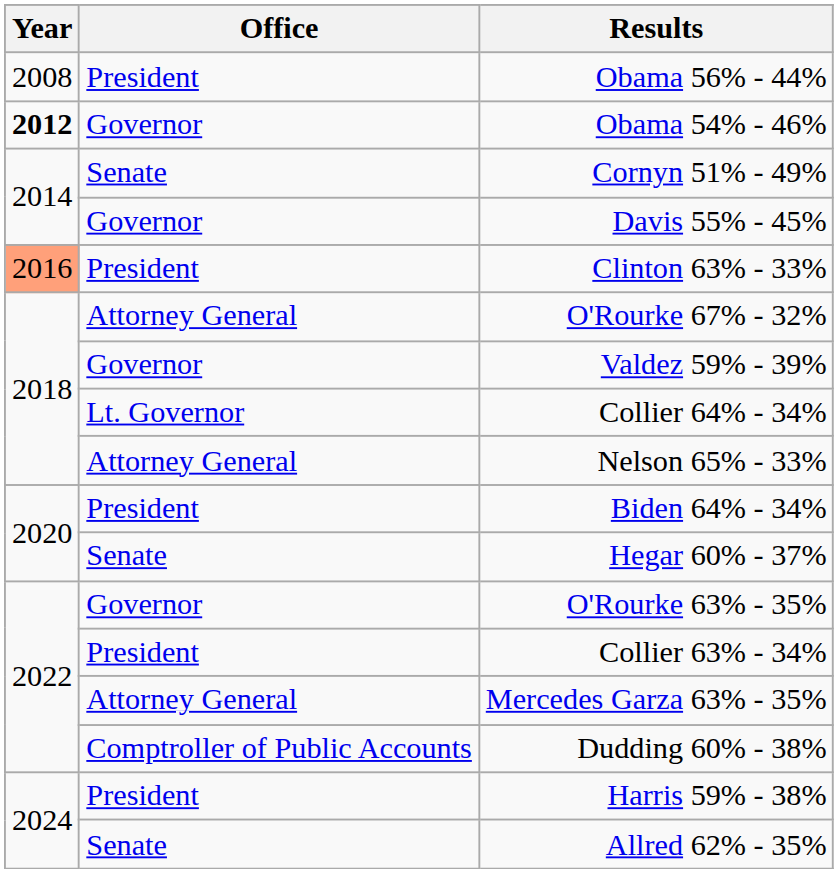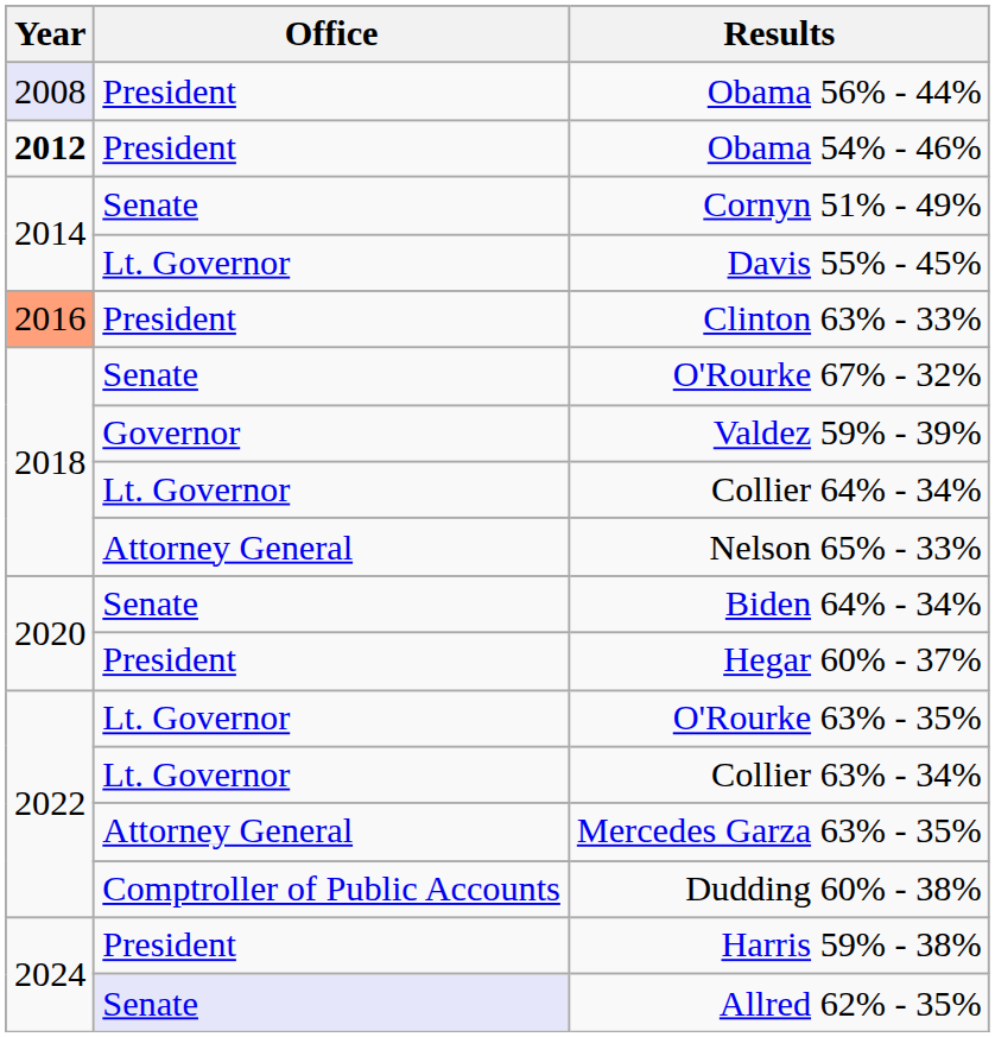Obama 56% - 44% | Year: no background -> lavender background
Obama 54% - 46% | Office: Governor -> President
Davis 55% - 45% | Office: Governor -> Lt. Governor
O'Rourke 67% - 32% | Office: Attorney General -> Senate
Biden 64% - 34% | Office: President -> Senate
Hegar 60% - 37% | Office: Senate -> President
O'Rourke 63% - 35% | Office: Governor -> Lt. Governor
Collier 63% - 34% | Office: President -> Lt. Governor
Allred 62% - 35% | Office: no background -> lavender background
